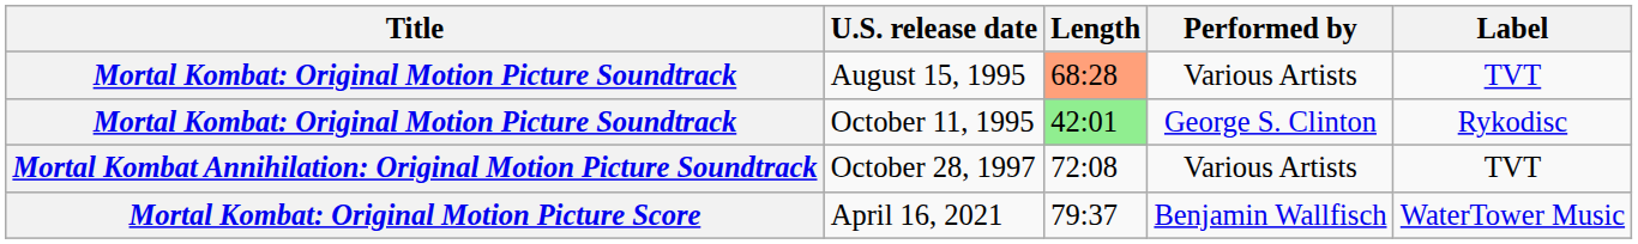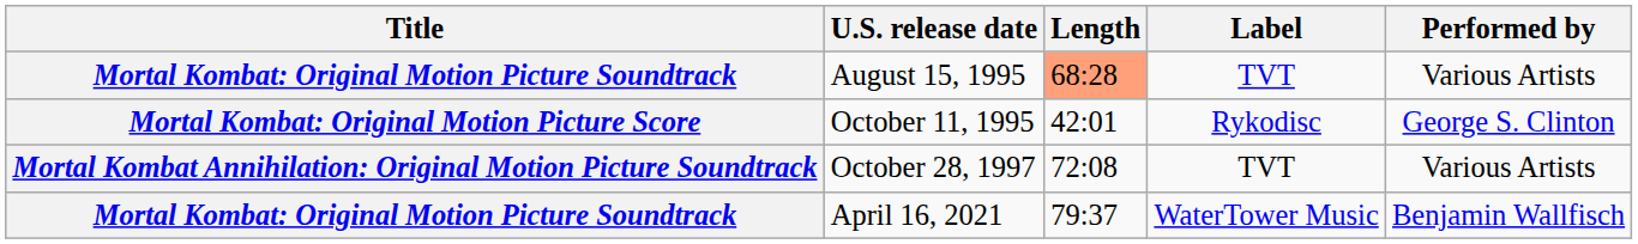columns swapped: Performed by <-> Label
October 11, 1995 | Title: Mortal Kombat: Original Motion Picture Soundtrack -> Mortal Kombat: Original Motion Picture Score
October 11, 1995 | Length: lightgreen background -> no background
April 16, 2021 | Title: Mortal Kombat: Original Motion Picture Score -> Mortal Kombat: Original Motion Picture Soundtrack
